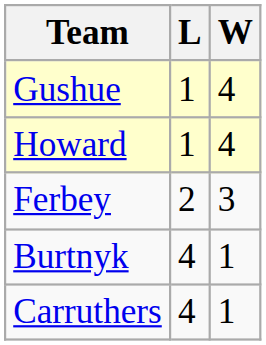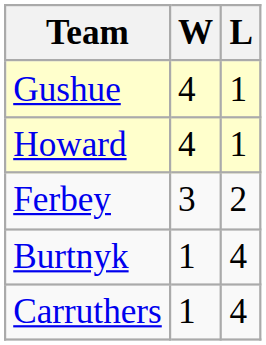columns swapped: W <-> L
